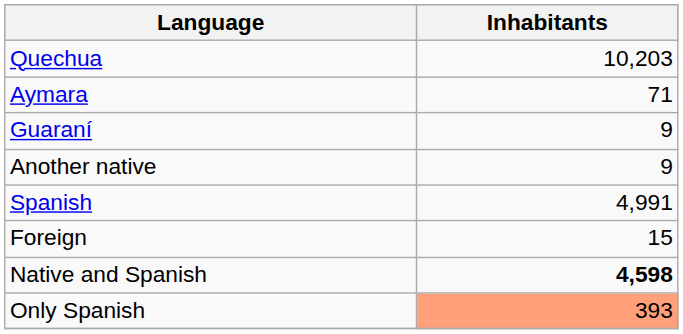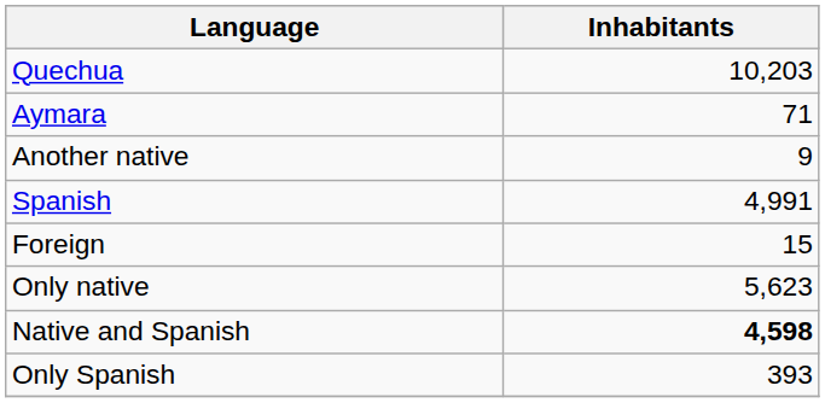- row: Guaraní | 9
+ row: Only native | 5,623
Only Spanish | Inhabitants: lightsalmon background -> no background
